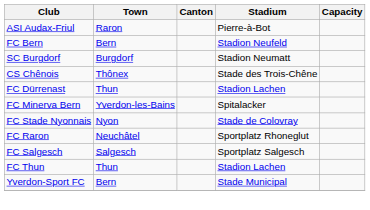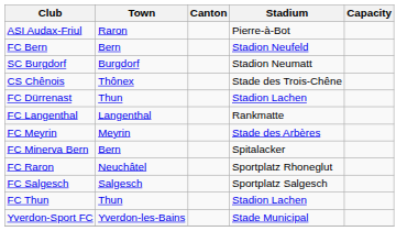+ row: FC Langenthal | Langenthal | Rankmatte
+ row: FC Meyrin | Meyrin | Stade des Arbères
FC Minerva Bern | Town: Yverdon-les-Bains -> Bern
- row: FC Stade Nyonnais | Nyon | Stade de Colovray
Yverdon-Sport FC | Town: Bern -> Yverdon-les-Bains
